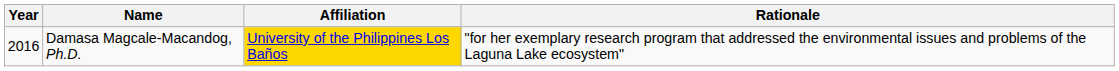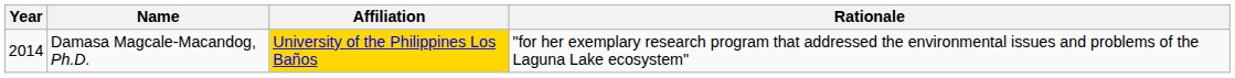Damasa Magcale-Macandog, Ph.D. | Year: 2016 -> 2014
